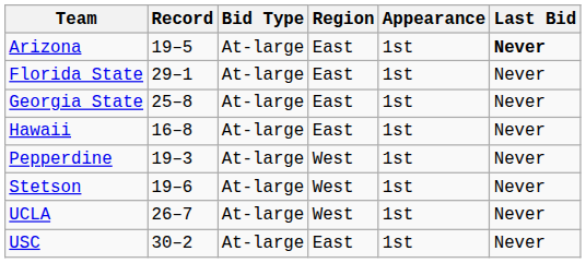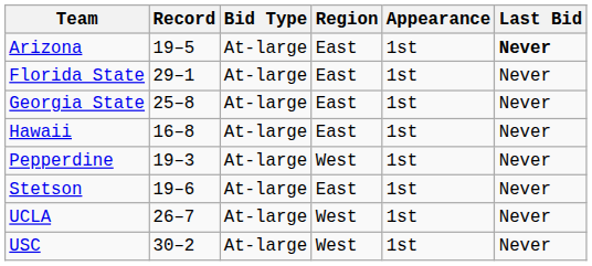Stetson | Region: West -> East
USC | Region: East -> West
